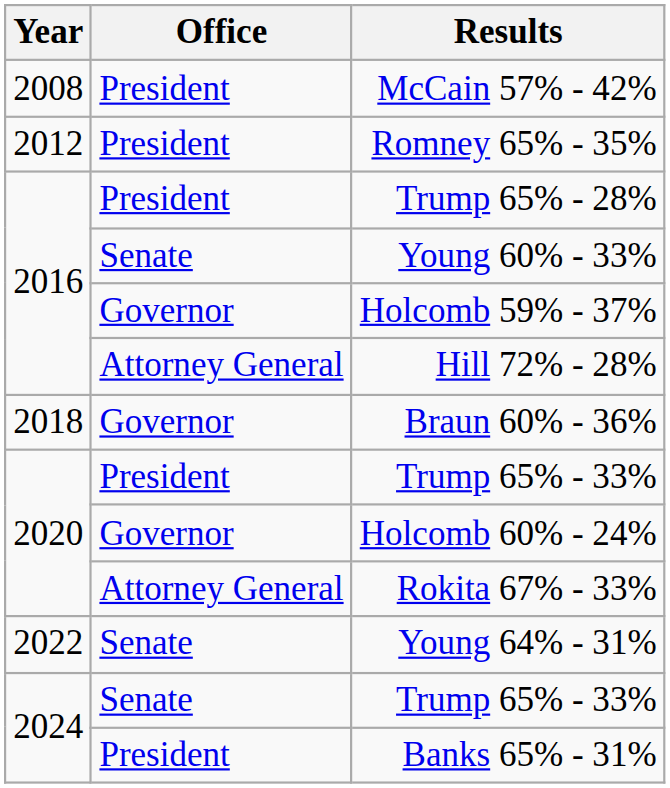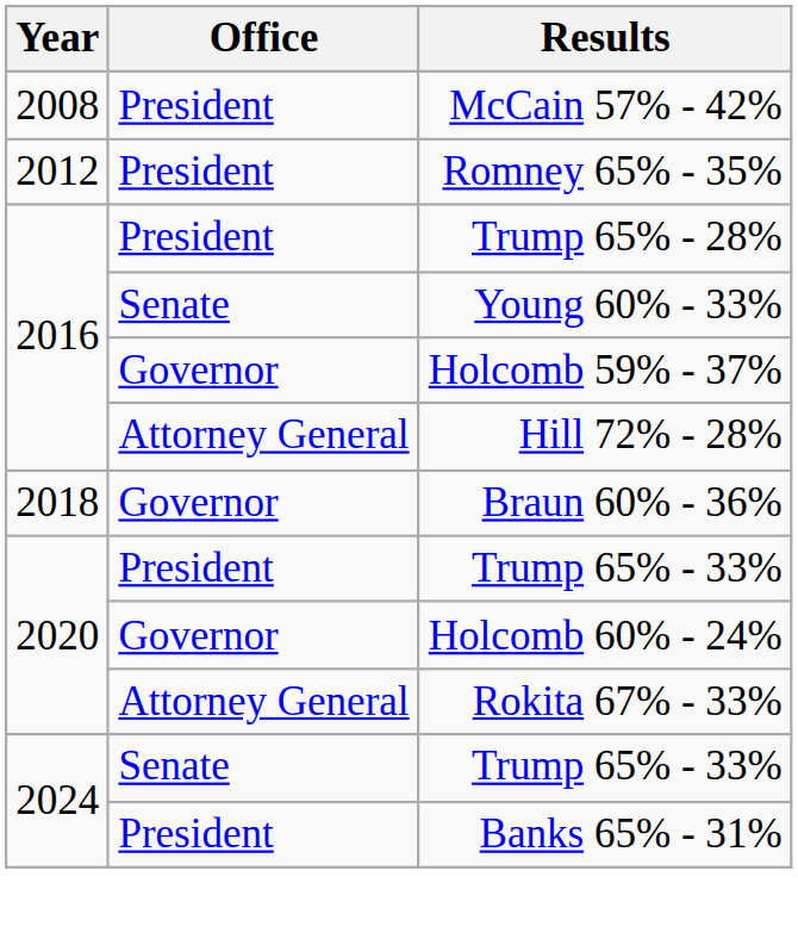- row: 2022 | Senate | Young 64% - 31%
